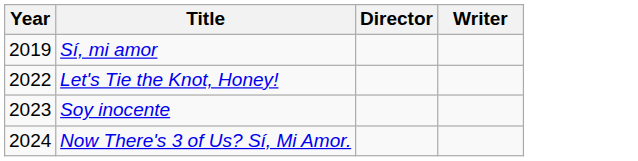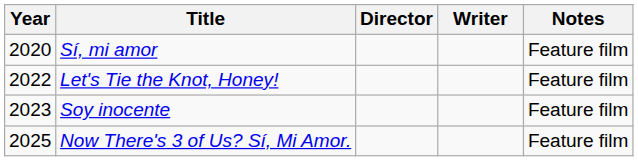+ column: Notes | Feature film | Feature film | Feature film | Feature film
Sí, mi amor | Year: 2019 -> 2020
Now There's 3 of Us? Sí, Mi Amor. | Year: 2024 -> 2025
